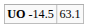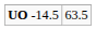UO -14.5 | column 2: 63.1 -> 63.5
